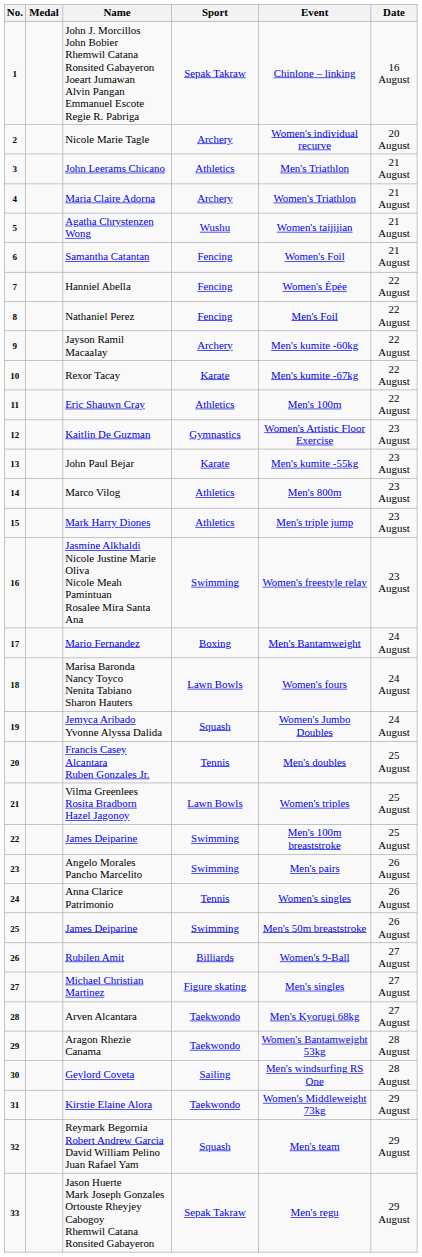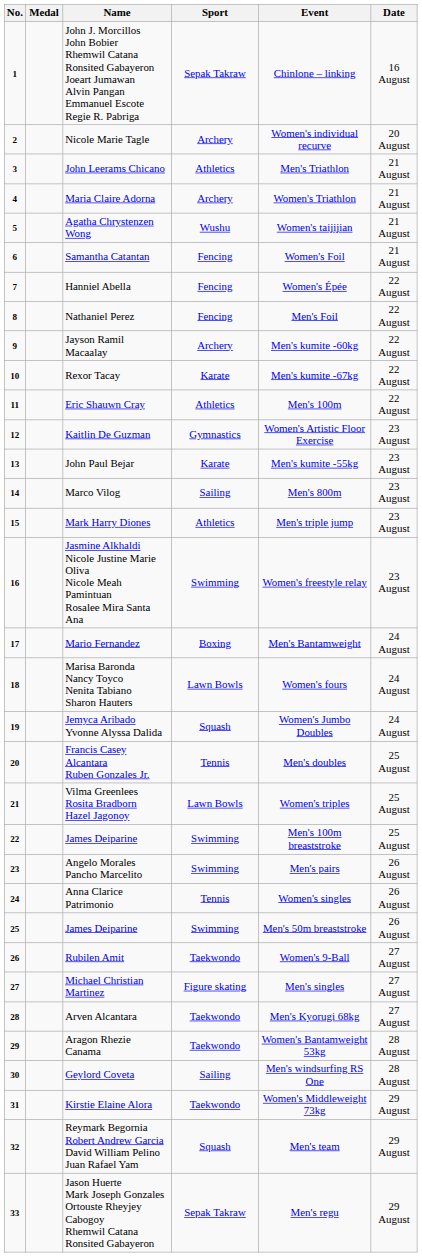Marco Vilog | Sport: Athletics -> Sailing
Rubilen Amit | Sport: Billiards -> Taekwondo
